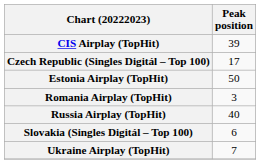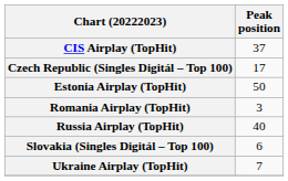CIS Airplay (TopHit) | Peak position: 39 -> 37
